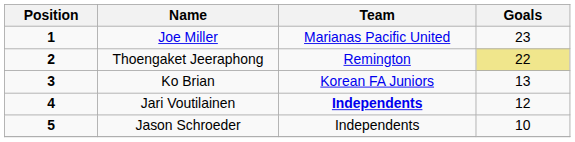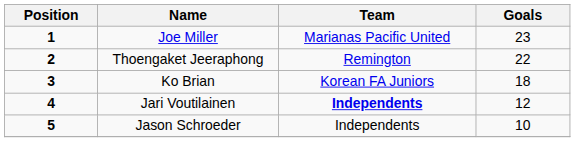Thoengaket Jeeraphong | Goals: khaki background -> no background
Ko Brian | Goals: 13 -> 18
